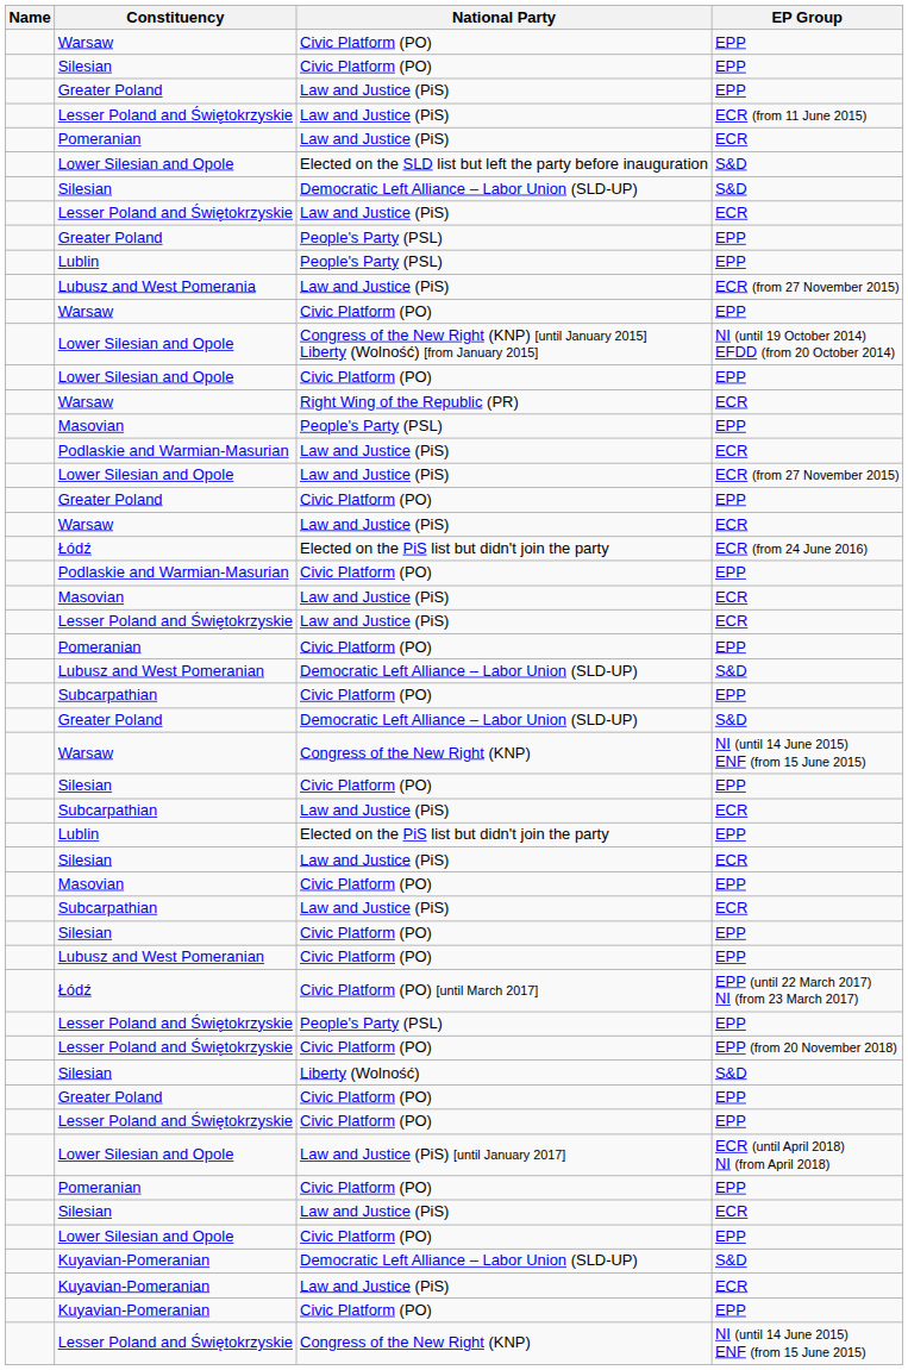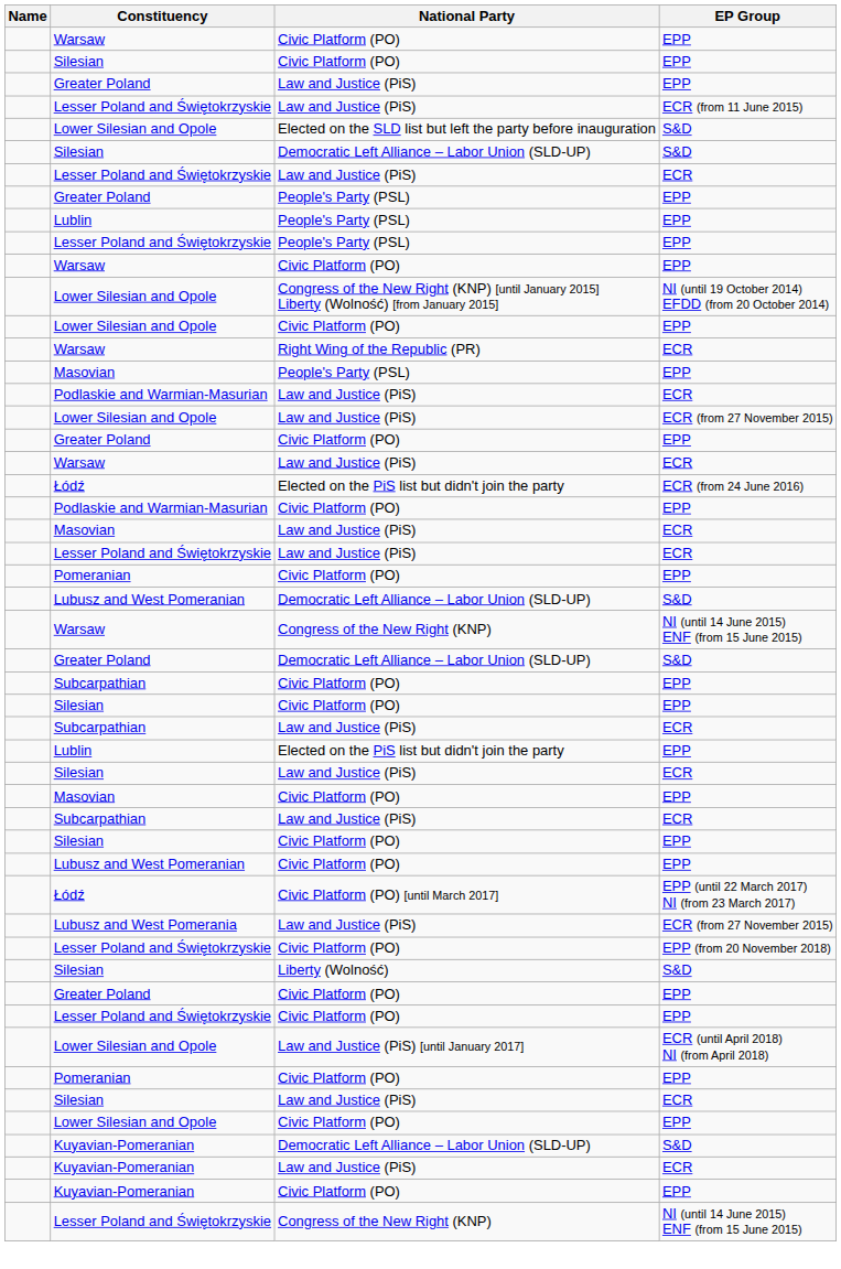- row: Pomeranian | Law and Justice (PiS) | ECR
rows swapped: Lubusz and West Pomerania <-> Lesser Poland and Świętokrzyskie / People's Party (PSL)
rows swapped: Subcarpathian / Civic Platform (PO) <-> Warsaw / Congress of the New Right (KNP)
